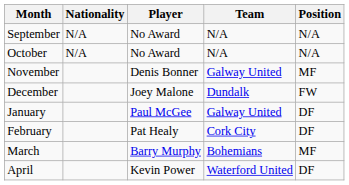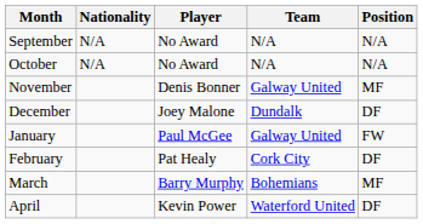December | Position: FW -> DF
January | Position: DF -> FW
